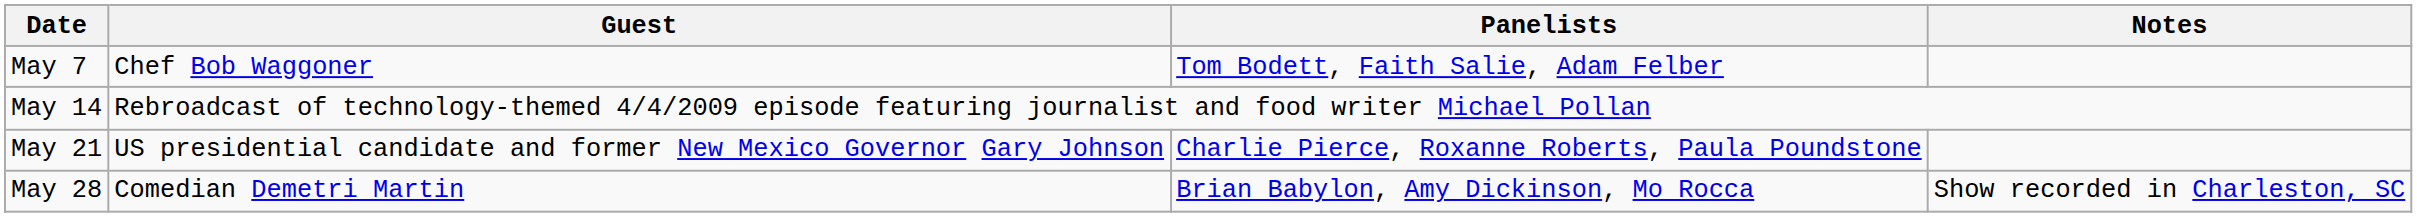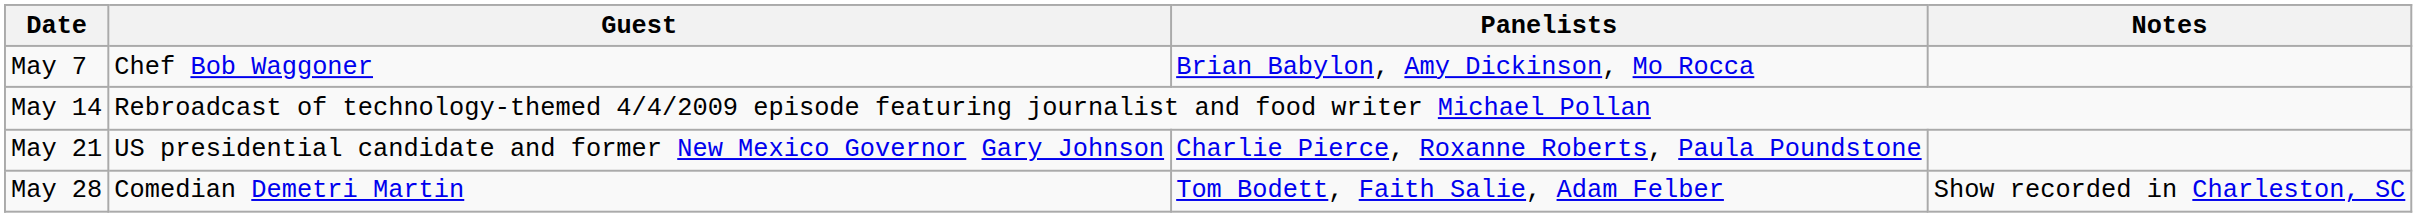May 7 | Panelists: Tom Bodett, Faith Salie, Adam Felber -> Brian Babylon, Amy Dickinson, Mo Rocca
May 28 | Panelists: Brian Babylon, Amy Dickinson, Mo Rocca -> Tom Bodett, Faith Salie, Adam Felber
